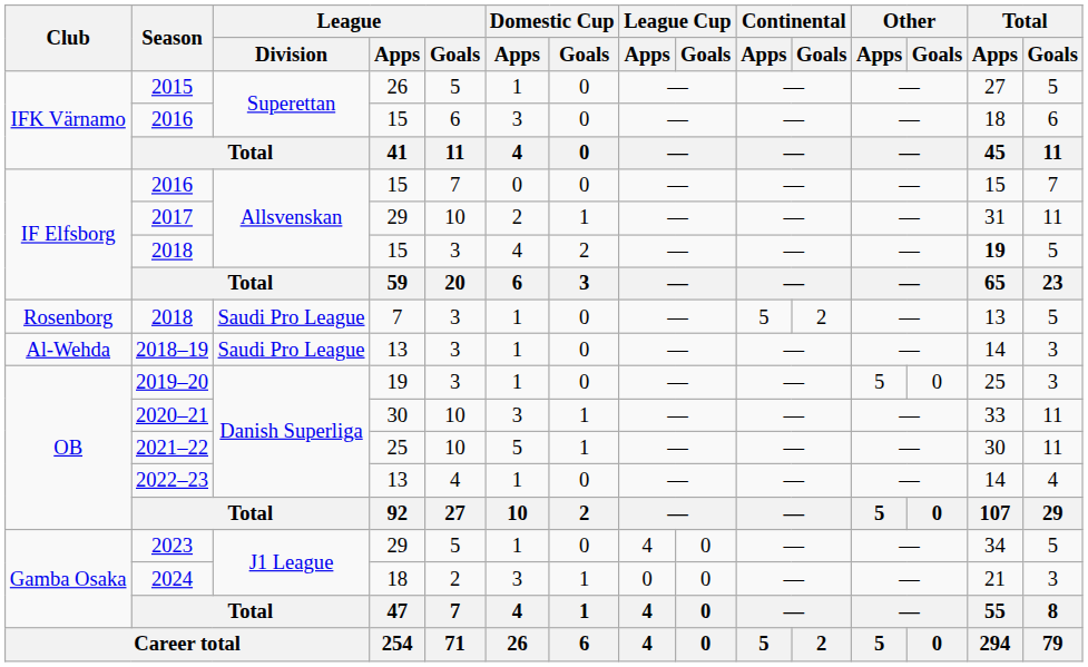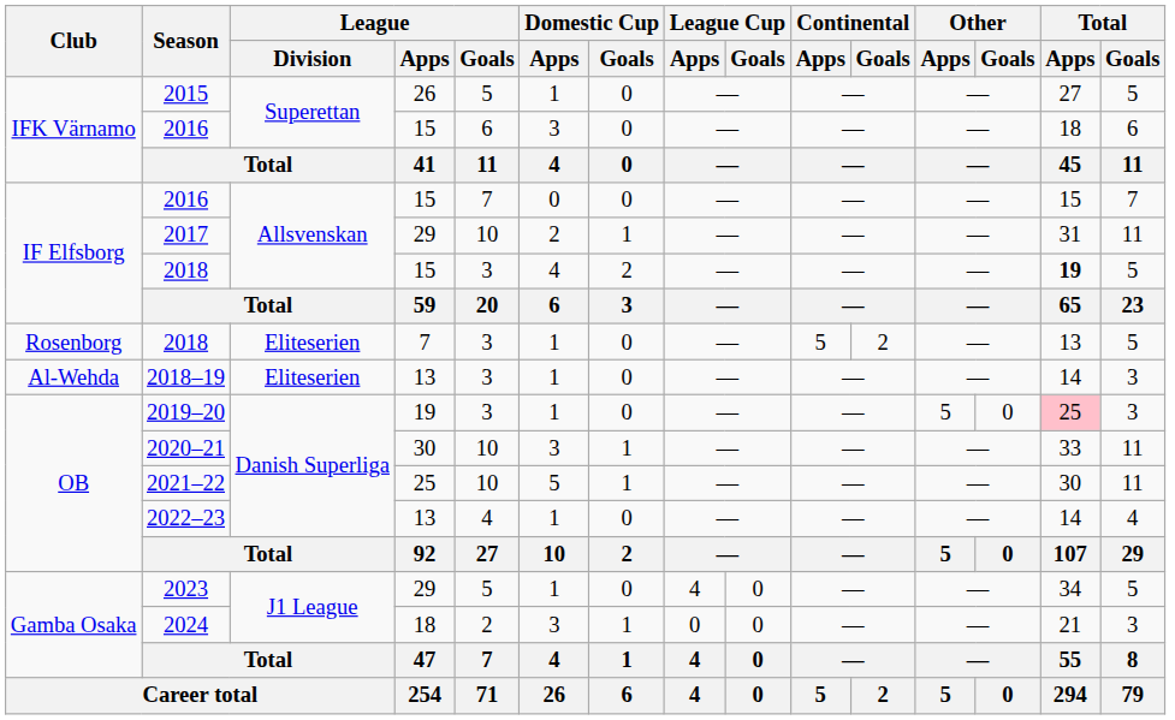Rosenborg / 2018 | League / Division: Saudi Pro League -> Eliteserien
2018–19 | League / Division: Saudi Pro League -> Eliteserien
2019–20 | Total / Apps: no background -> pink background
